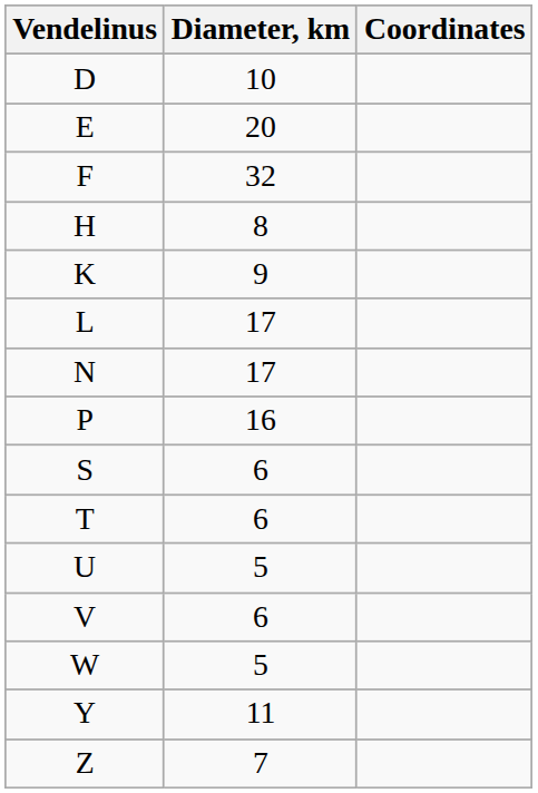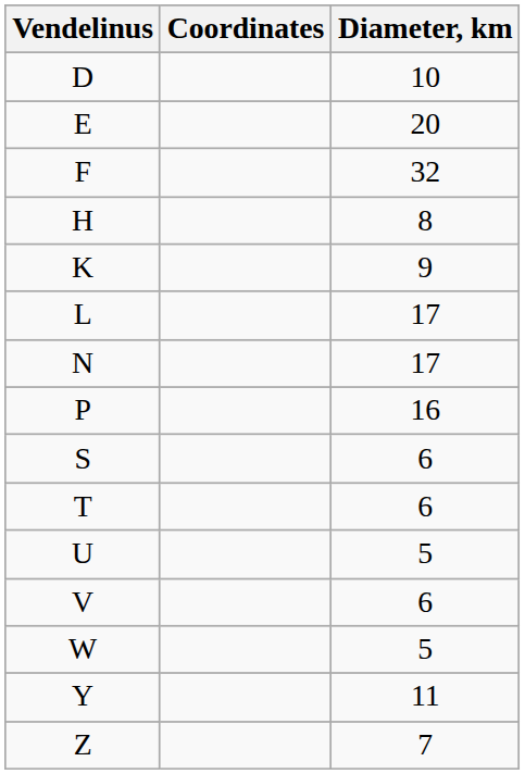columns swapped: Coordinates <-> Diameter, km
